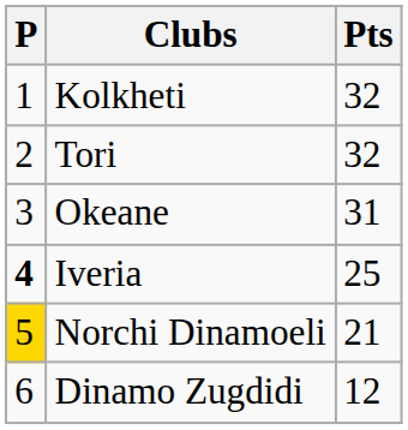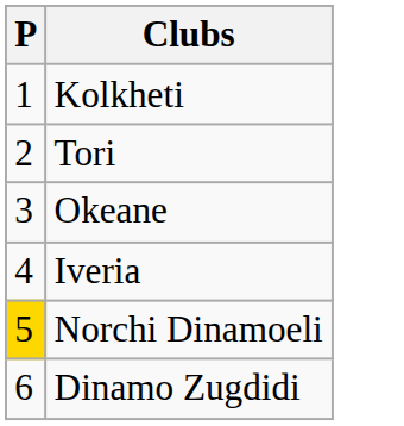- column: Pts | 32 | 32 | 31 | 25 | 21 | 12
Iveria | P: bold -> normal
